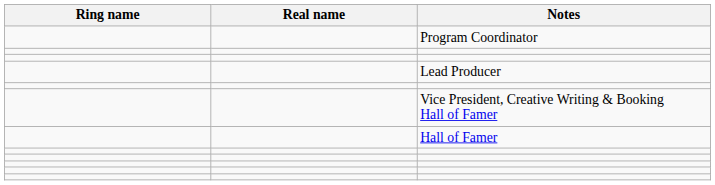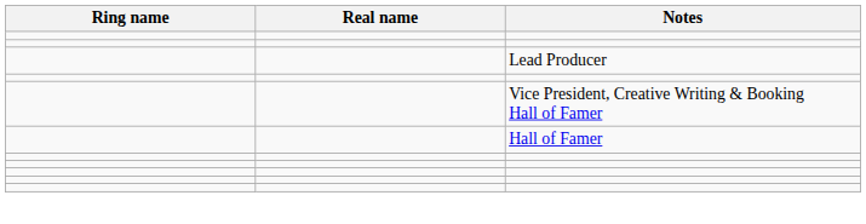- row: Program Coordinator
